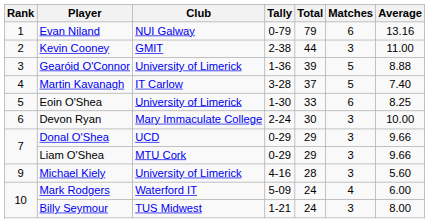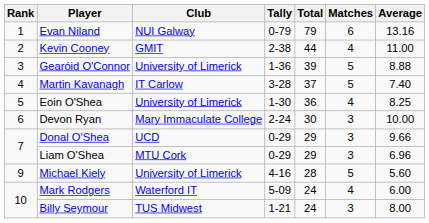Kevin Cooney | Matches: 3 -> 4
Eoin O'Shea | Total: 33 -> 36
Eoin O'Shea | Matches: 6 -> 4
Liam O'Shea | Average: 9.66 -> 6.96
Michael Kiely | Matches: 3 -> 5
